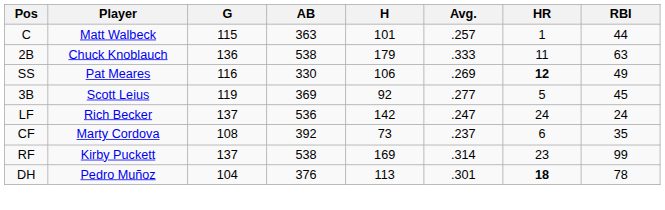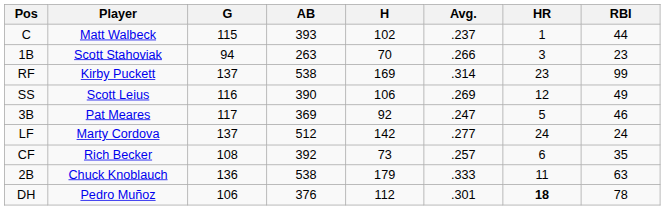C | AB: 363 -> 393
C | H: 101 -> 102
C | Avg.: .257 -> .237
+ row: 1B | Scott Stahoviak | 94 | 263 | 70 | .266 | 3 | 23
rows swapped: 2B <-> RF
SS | Player: Pat Meares -> Scott Leius
SS | AB: 330 -> 390
SS | HR: bold -> normal
3B | Player: Scott Leius -> Pat Meares
3B | G: 119 -> 117
3B | Avg.: .277 -> .247
3B | RBI: 45 -> 46
LF | Player: Rich Becker -> Marty Cordova
LF | AB: 536 -> 512
LF | Avg.: .247 -> .277
CF | Player: Marty Cordova -> Rich Becker
CF | Avg.: .237 -> .257
DH | G: 104 -> 106
DH | H: 113 -> 112
